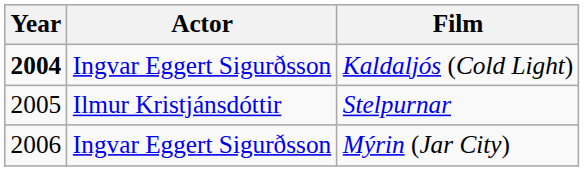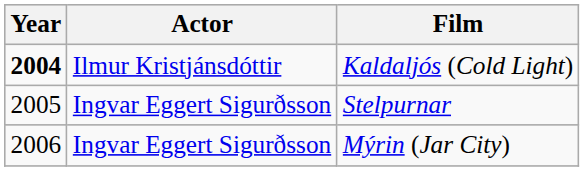Kaldaljós (Cold Light) | Actor: Ingvar Eggert Sigurðsson -> Ilmur Kristjánsdóttir
Stelpurnar | Actor: Ilmur Kristjánsdóttir -> Ingvar Eggert Sigurðsson
